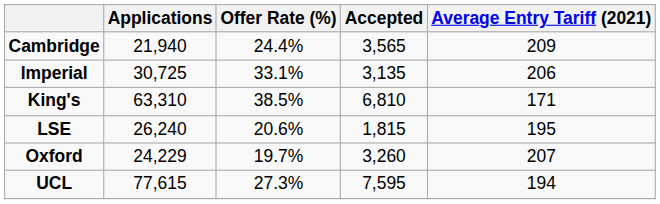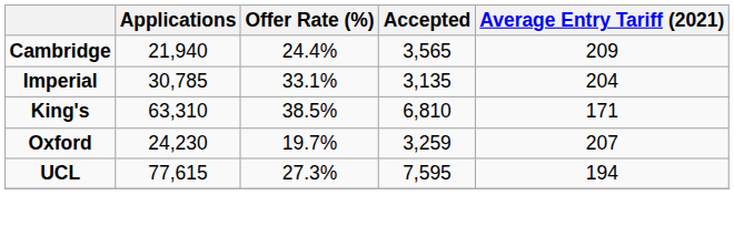Imperial | Applications: 30,725 -> 30,785
Imperial | Average Entry Tariff (2021): 206 -> 204
- row: LSE | 26,240 | 20.6% | 1,815 | 195
Oxford | Applications: 24,229 -> 24,230
Oxford | Accepted: 3,260 -> 3,259
